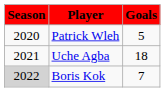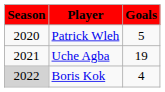Uche Agba | Goals: 18 -> 19
Boris Kok | Goals: 7 -> 4
